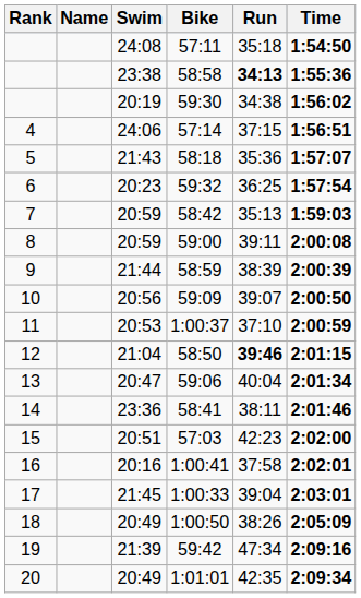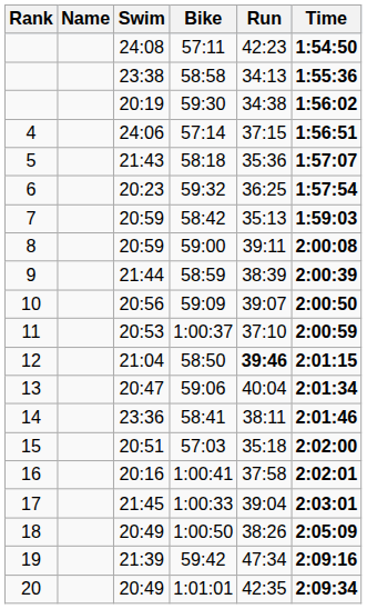57:11 | Run: 35:18 -> 42:23
58:58 | Run: bold -> normal
57:03 | Run: 42:23 -> 35:18
